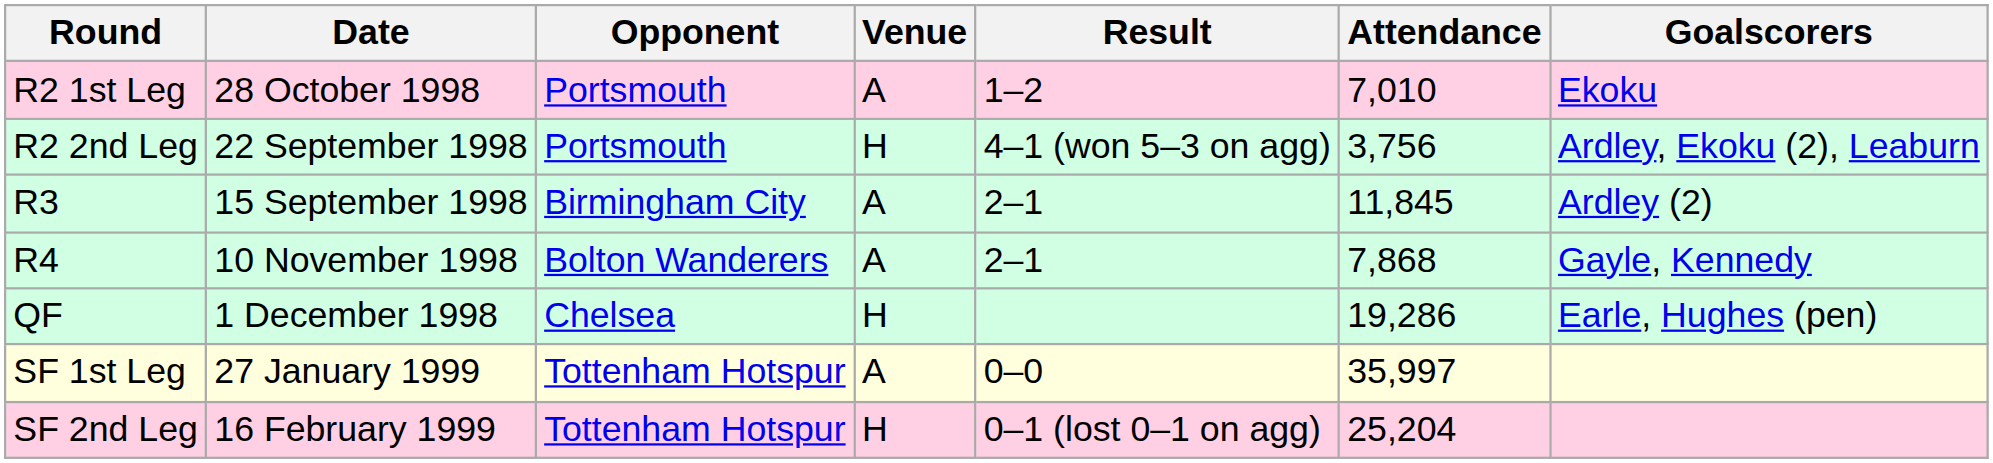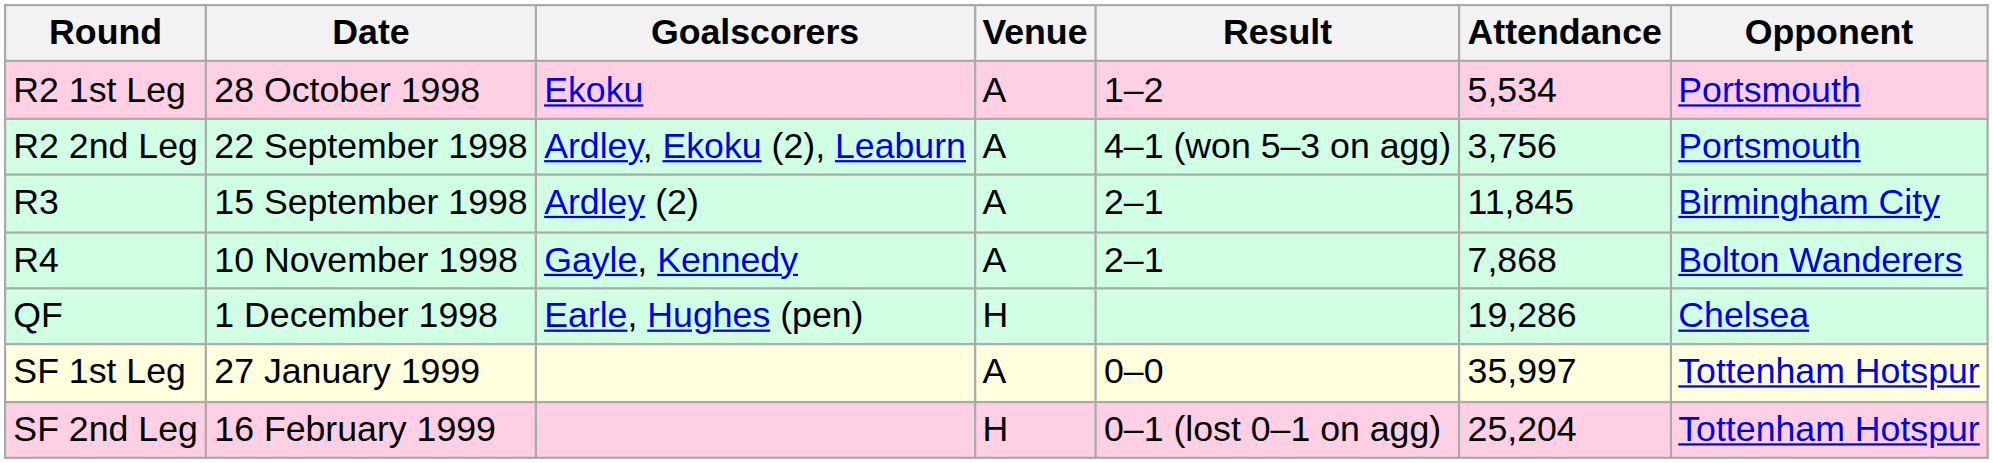columns swapped: Opponent <-> Goalscorers
R2 1st Leg | Attendance: 7,010 -> 5,534
R2 2nd Leg | Venue: H -> A
